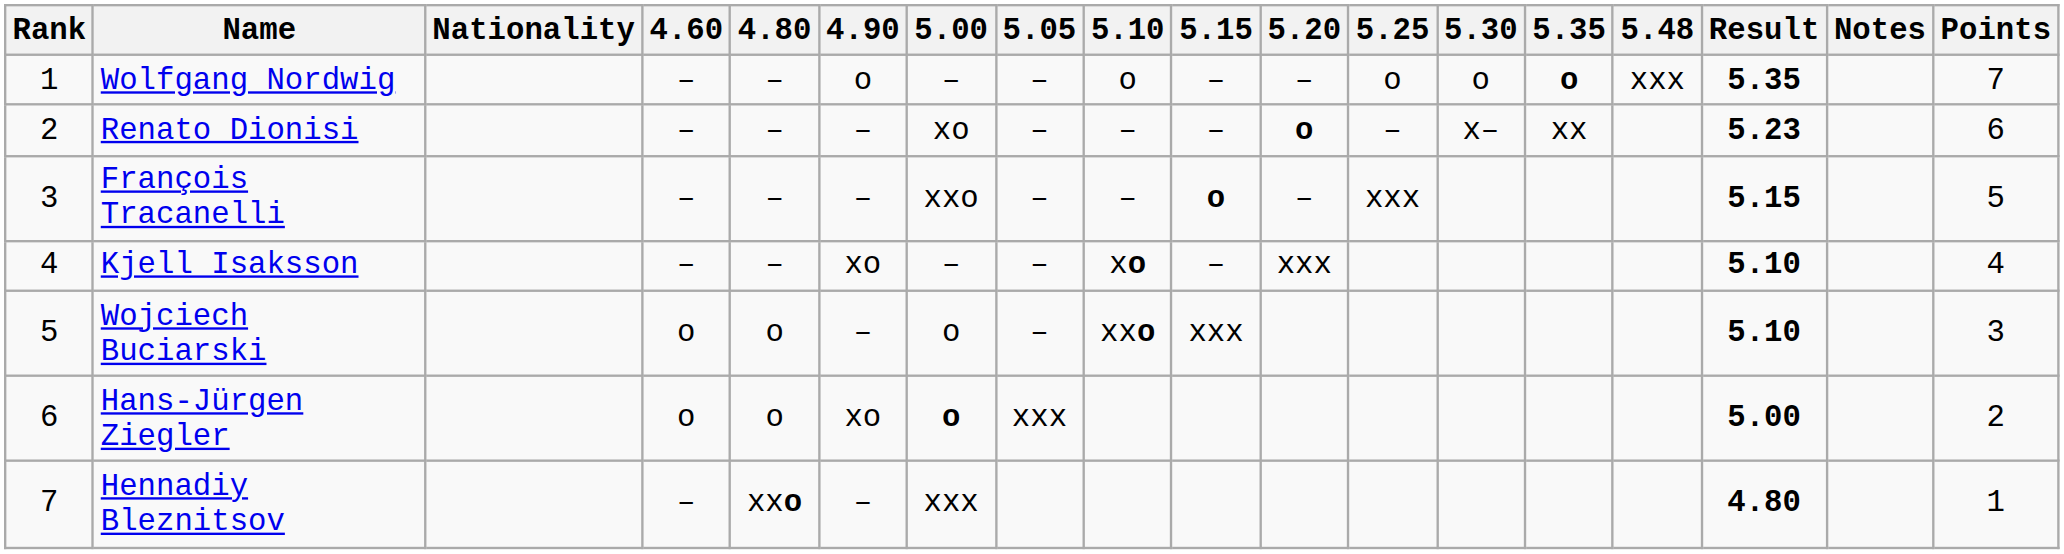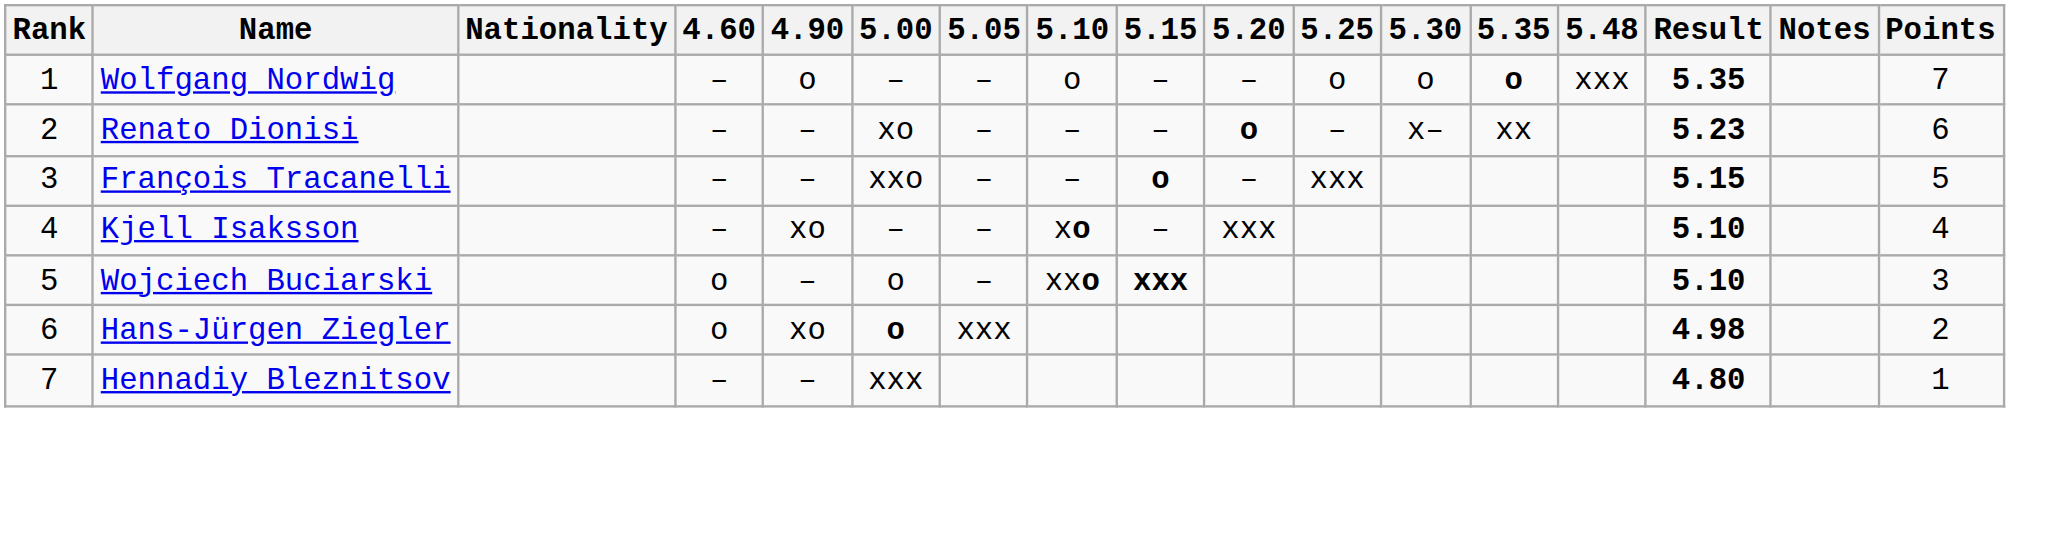- column: 4.80 | – | – | – | – | o | o | xxo
Wojciech Buciarski | 5.15: normal -> bold
Hans-Jürgen Ziegler | Result: 5.00 -> 4.98
